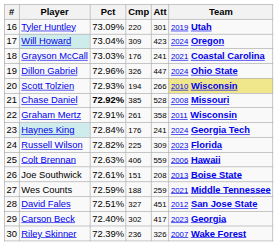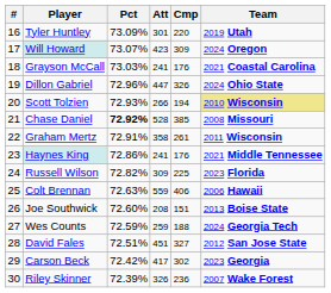columns swapped: Cmp <-> Att
Will Howard | Pct: 73.04% -> 73.07%
Haynes King | Pct: 72.84% -> 72.86%
Haynes King | Team: 2024 Georgia Tech -> 2021 Middle Tennessee
Joe Southwick | Pct: 72.61% -> 72.60%
Wes Counts | Team: 2021 Middle Tennessee -> 2024 Georgia Tech
Carson Beck | Pct: 72.40% -> 72.42%
